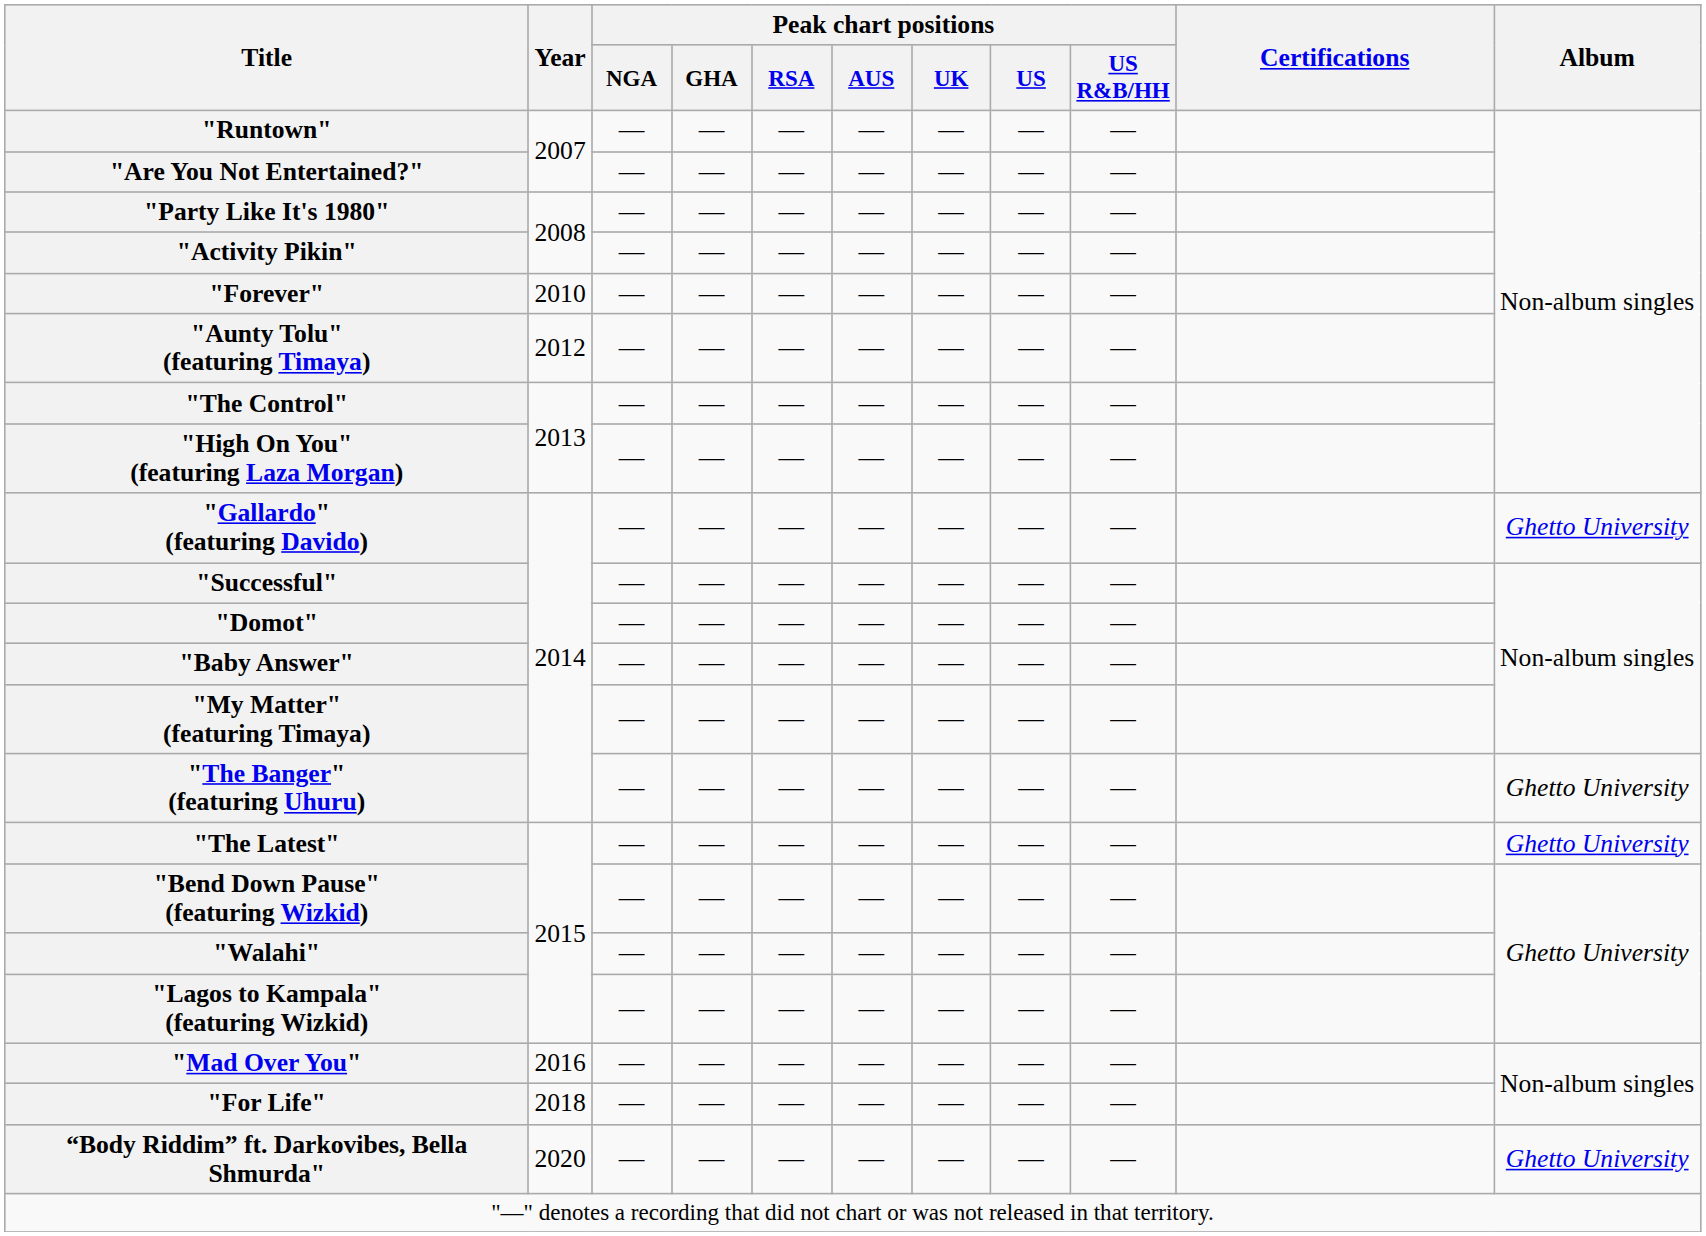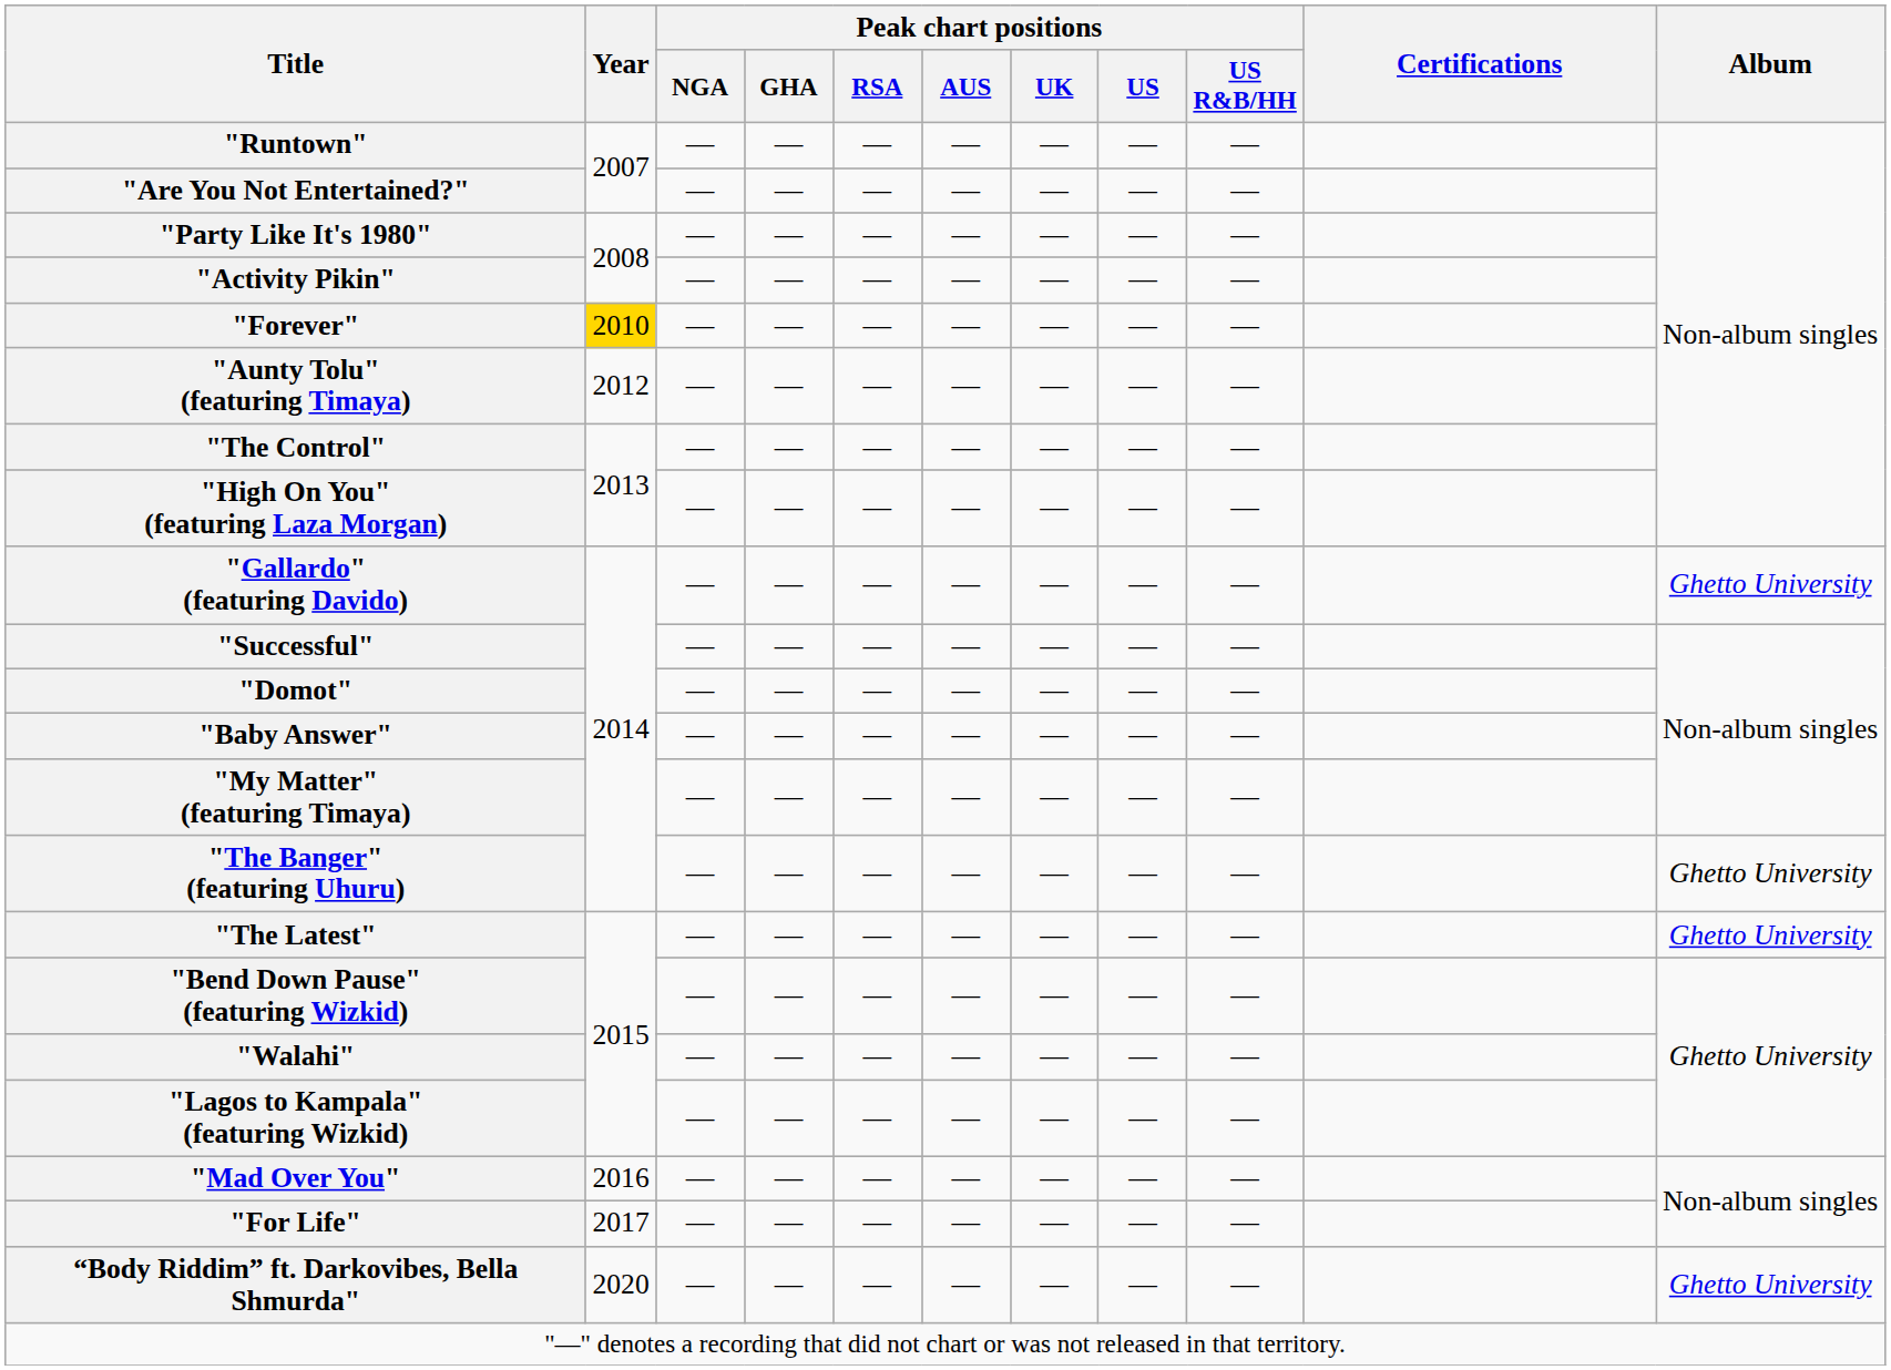"Forever" | Year: no background -> gold background
"For Life" | Year: 2018 -> 2017
